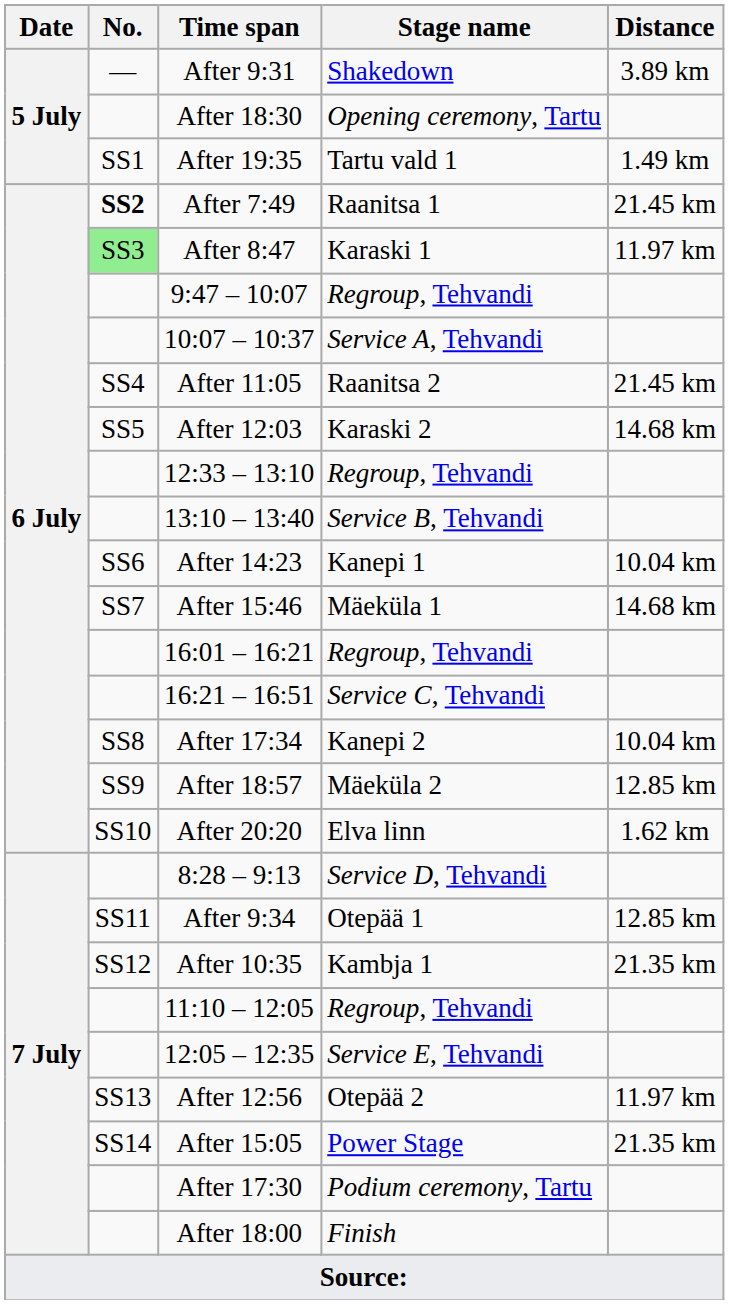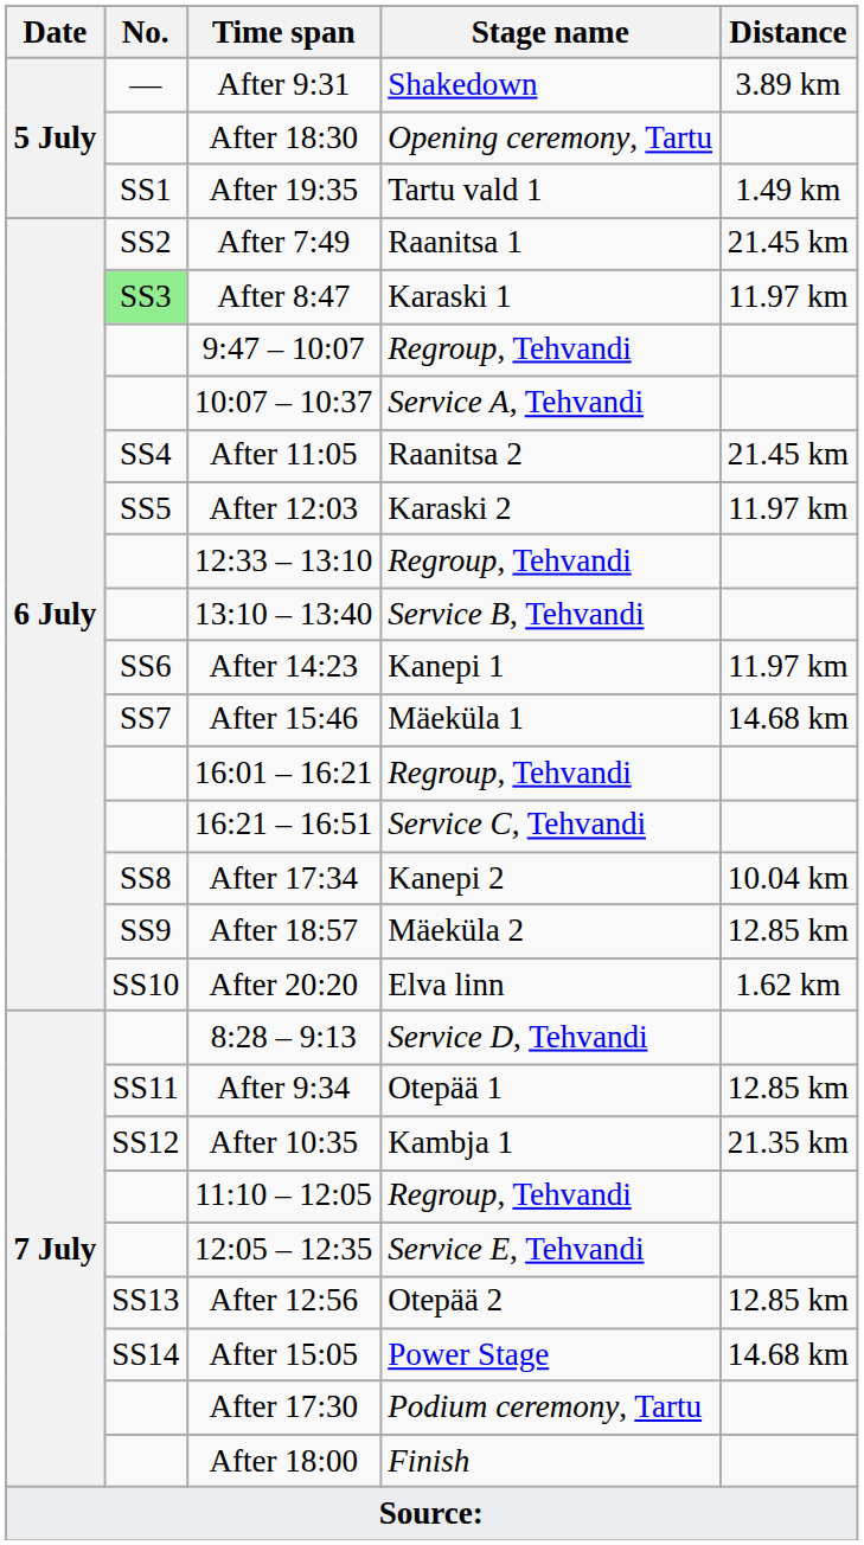After 7:49 | No.: bold -> normal
After 12:03 | Distance: 14.68 km -> 11.97 km
After 14:23 | Distance: 10.04 km -> 11.97 km
After 12:56 | Distance: 11.97 km -> 12.85 km
After 15:05 | Distance: 21.35 km -> 14.68 km
